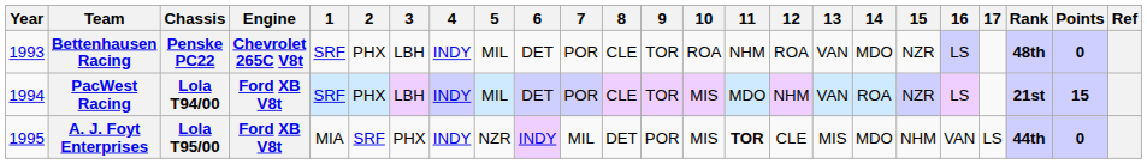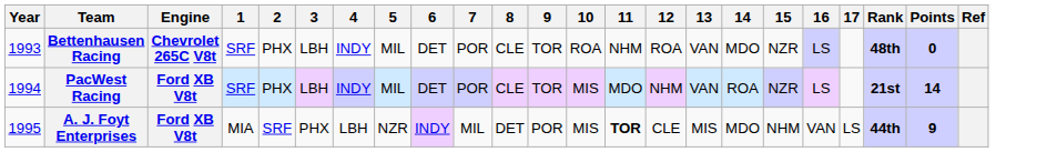- column: Chassis | Penske PC22 | Lola T94/00 | Lola T95/00
PacWest Racing | Points: 15 -> 14
A. J. Foyt Enterprises | 4: INDY -> LBH
A. J. Foyt Enterprises | Points: 0 -> 9
